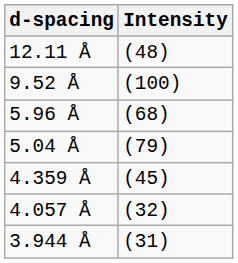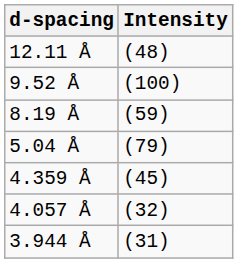+ row: 8.19 Å | (59)
- row: 5.96 Å | (68)
